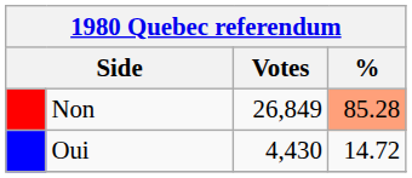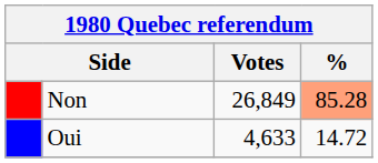Oui | Votes: 4,430 -> 4,633
